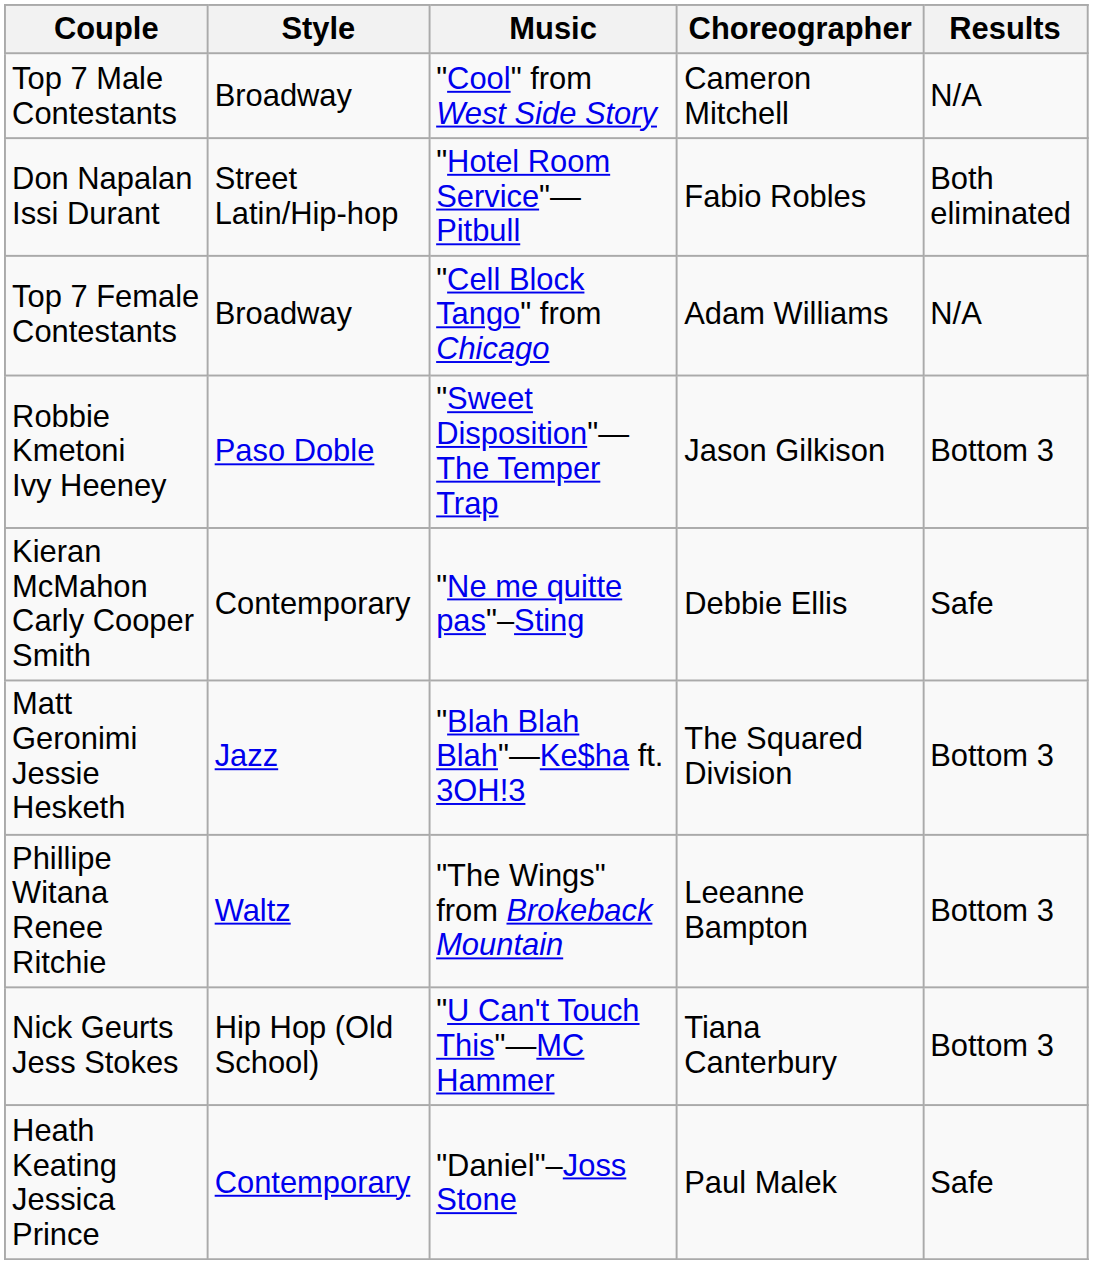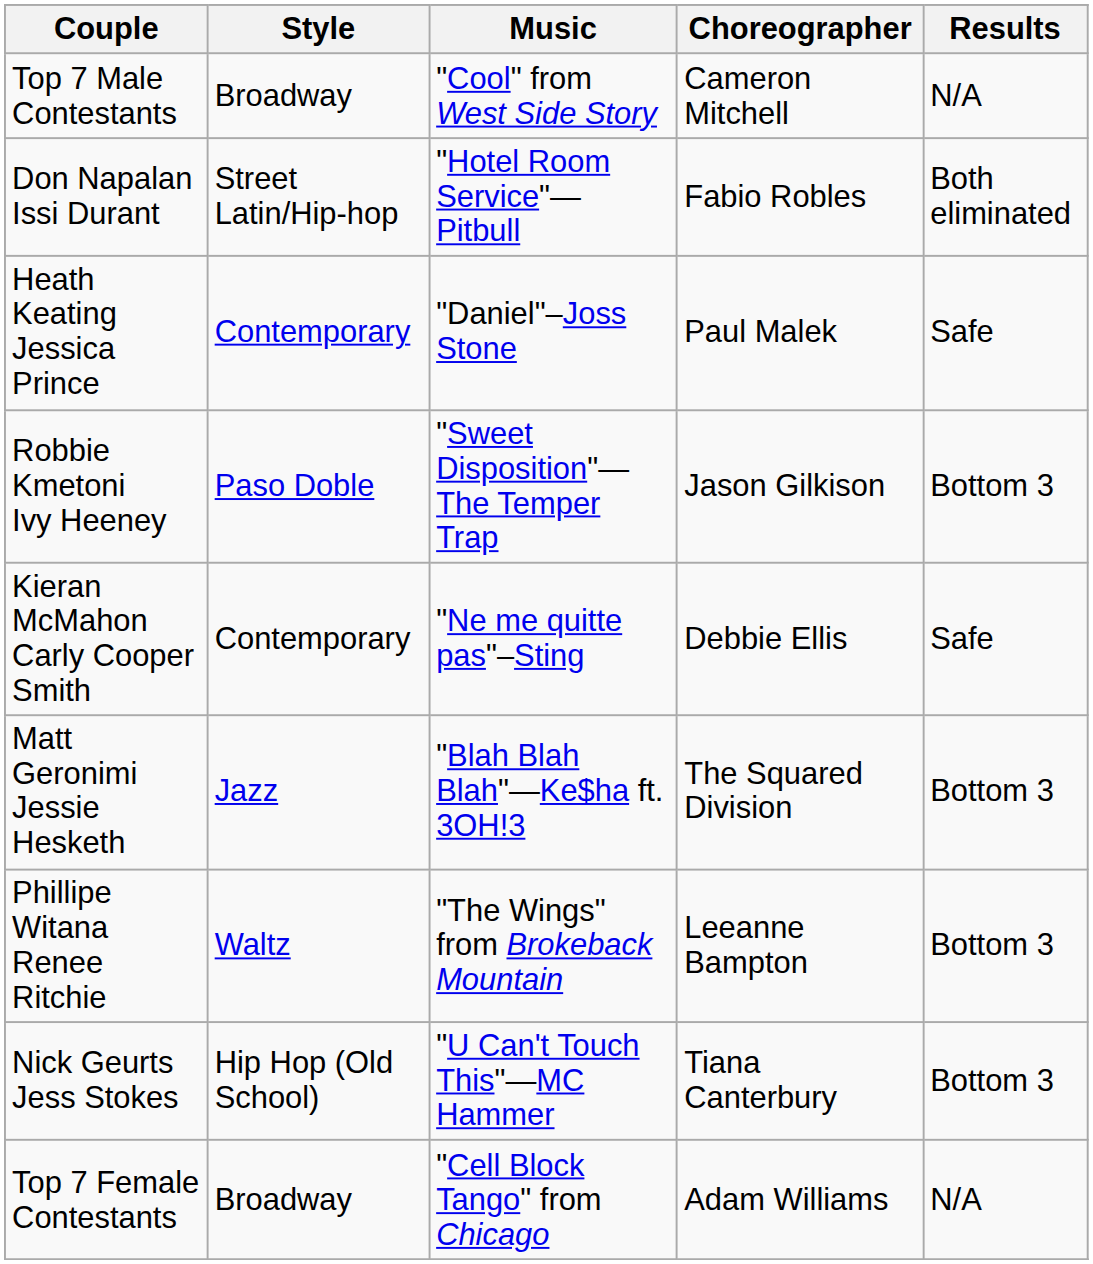rows swapped: Heath Keating Jessica Prince <-> Top 7 Female Contestants
